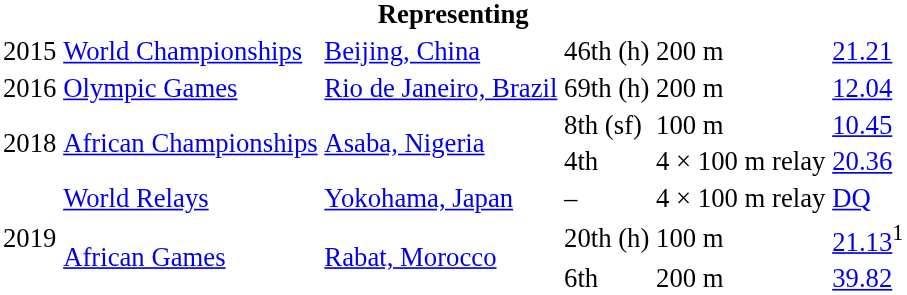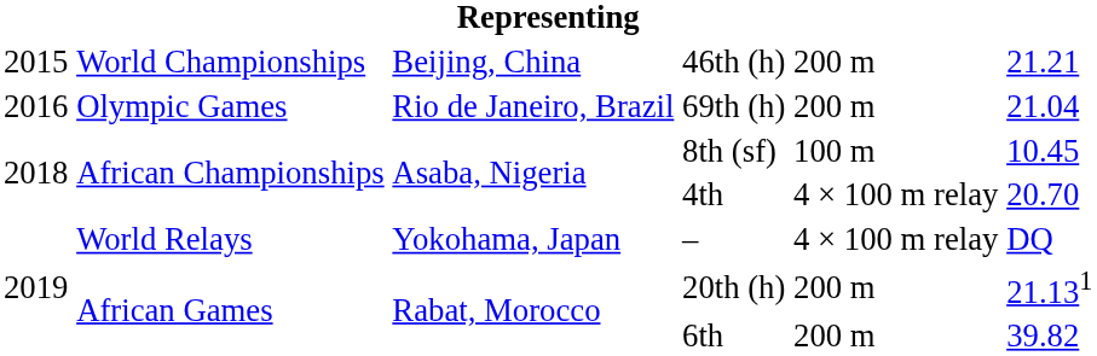69th (h) | column 6: 12.04 -> 21.04
4th | column 6: 20.36 -> 20.70
20th (h) | column 5: 100 m -> 200 m
